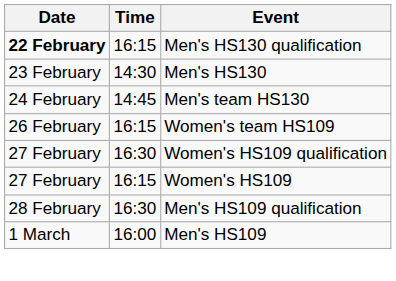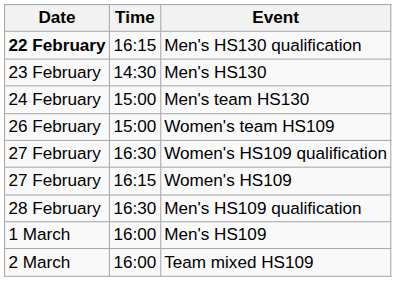Men's team HS130 | Time: 14:45 -> 15:00
Women's team HS109 | Time: 16:15 -> 15:00
+ row: 2 March | 16:00 | Team mixed HS109
